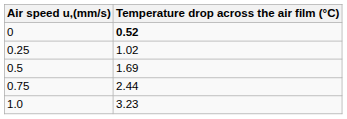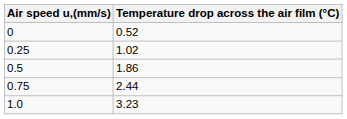0 | Temperature drop across the air film (°C): bold -> normal
0.5 | Temperature drop across the air film (°C): 1.69 -> 1.86
